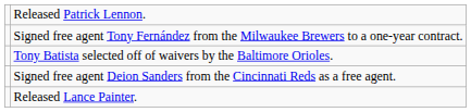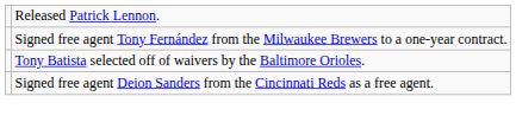- row: Released Lance Painter.
